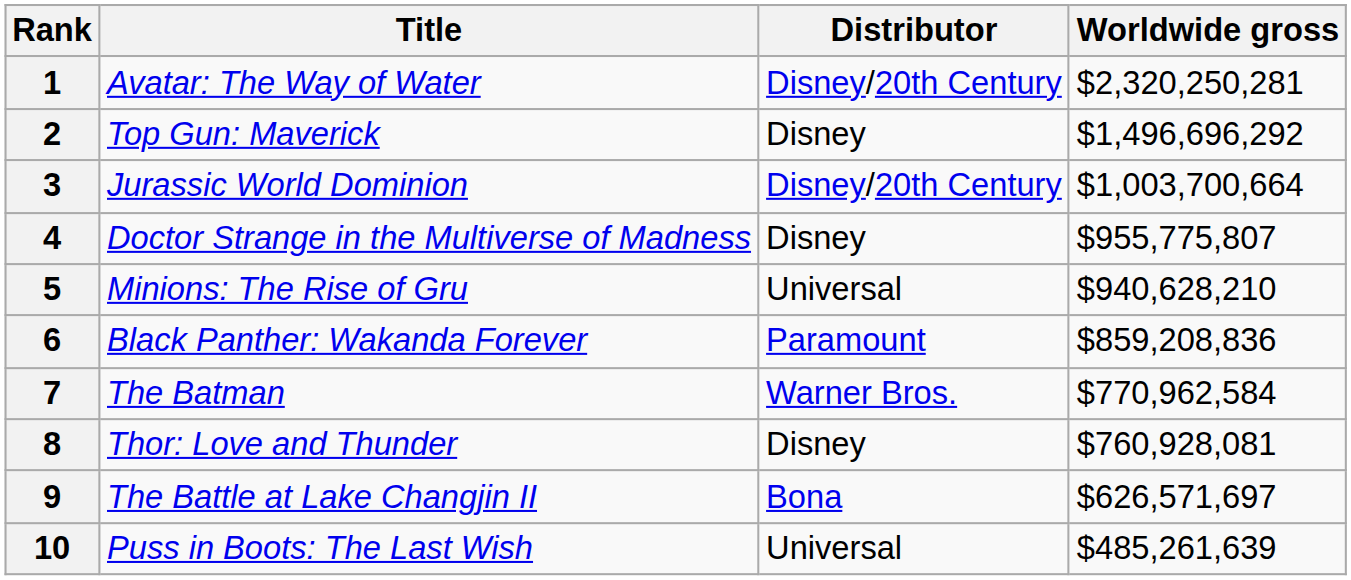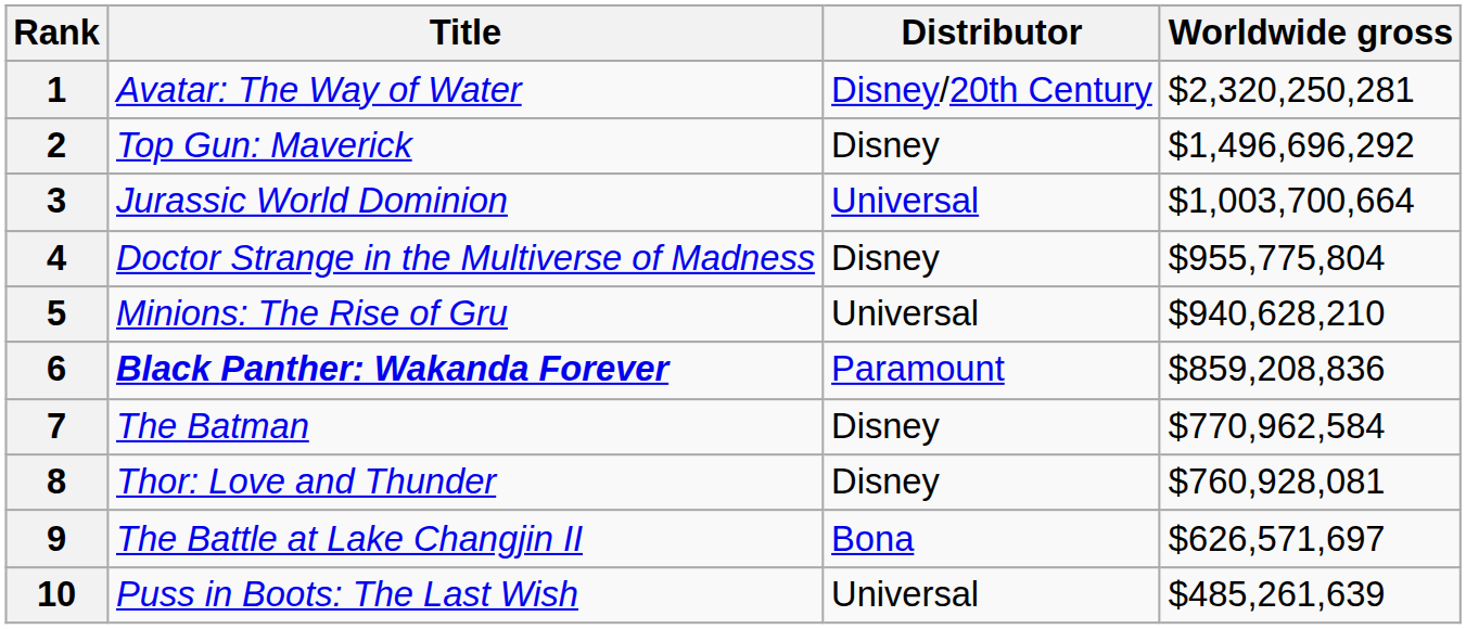3 | Distributor: Disney/20th Century -> Universal
4 | Worldwide gross: $955,775,807 -> $955,775,804
6 | Title: normal -> bold
7 | Distributor: Warner Bros. -> Disney
